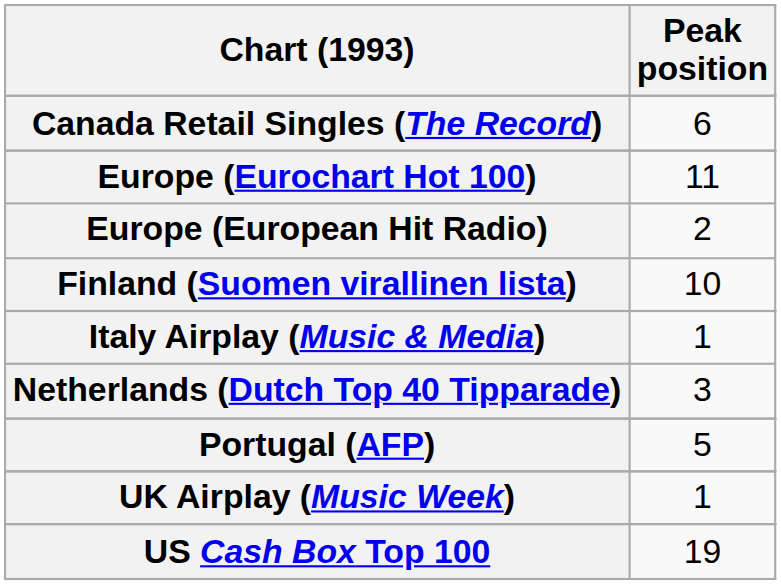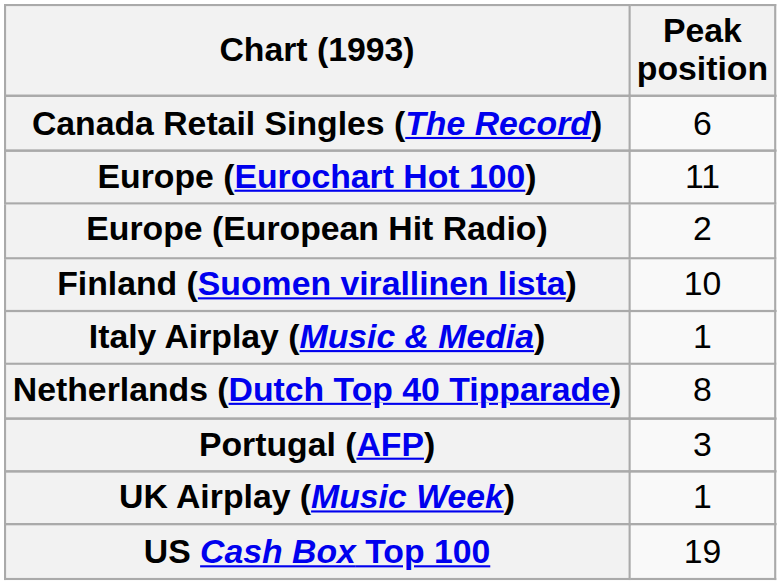Netherlands (Dutch Top 40 Tipparade) | Peak position: 3 -> 8
Portugal (AFP) | Peak position: 5 -> 3
